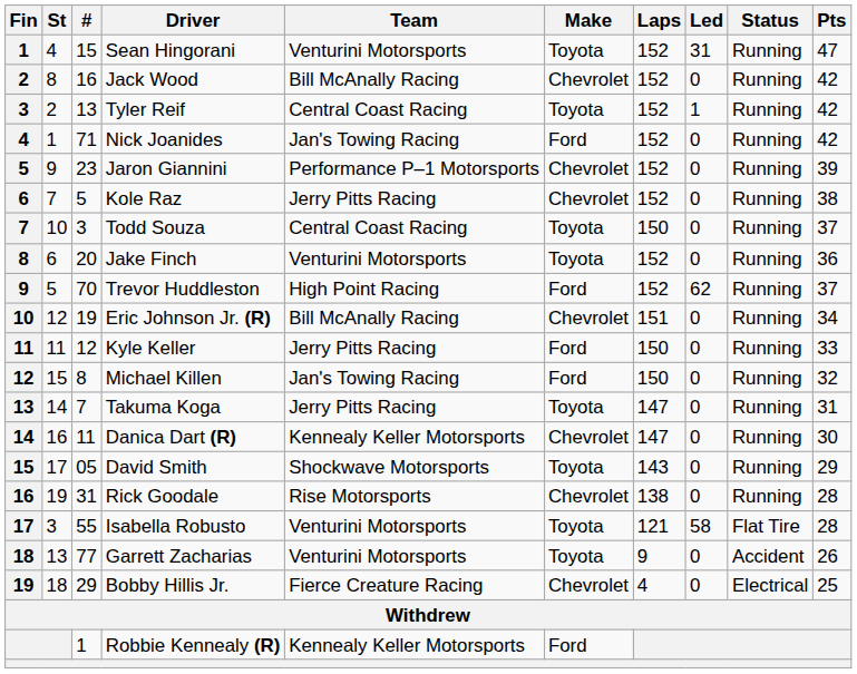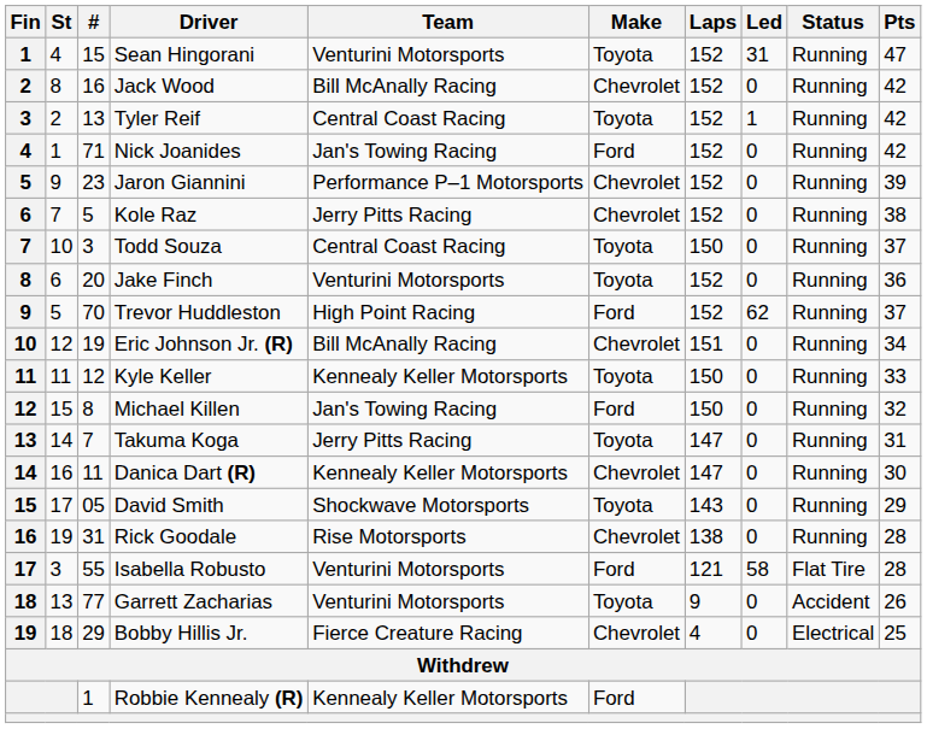Kyle Keller | Team: Jerry Pitts Racing -> Kennealy Keller Motorsports
Kyle Keller | Make: Ford -> Toyota
Isabella Robusto | Make: Toyota -> Ford
